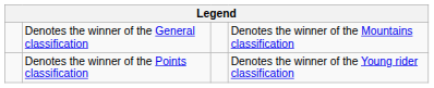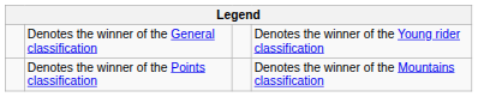Denotes the winner of the General classification | column 4: Denotes the winner of the Mountains classification -> Denotes the winner of the Young rider classification
Denotes the winner of the Points classification | column 4: Denotes the winner of the Young rider classification -> Denotes the winner of the Mountains classification
